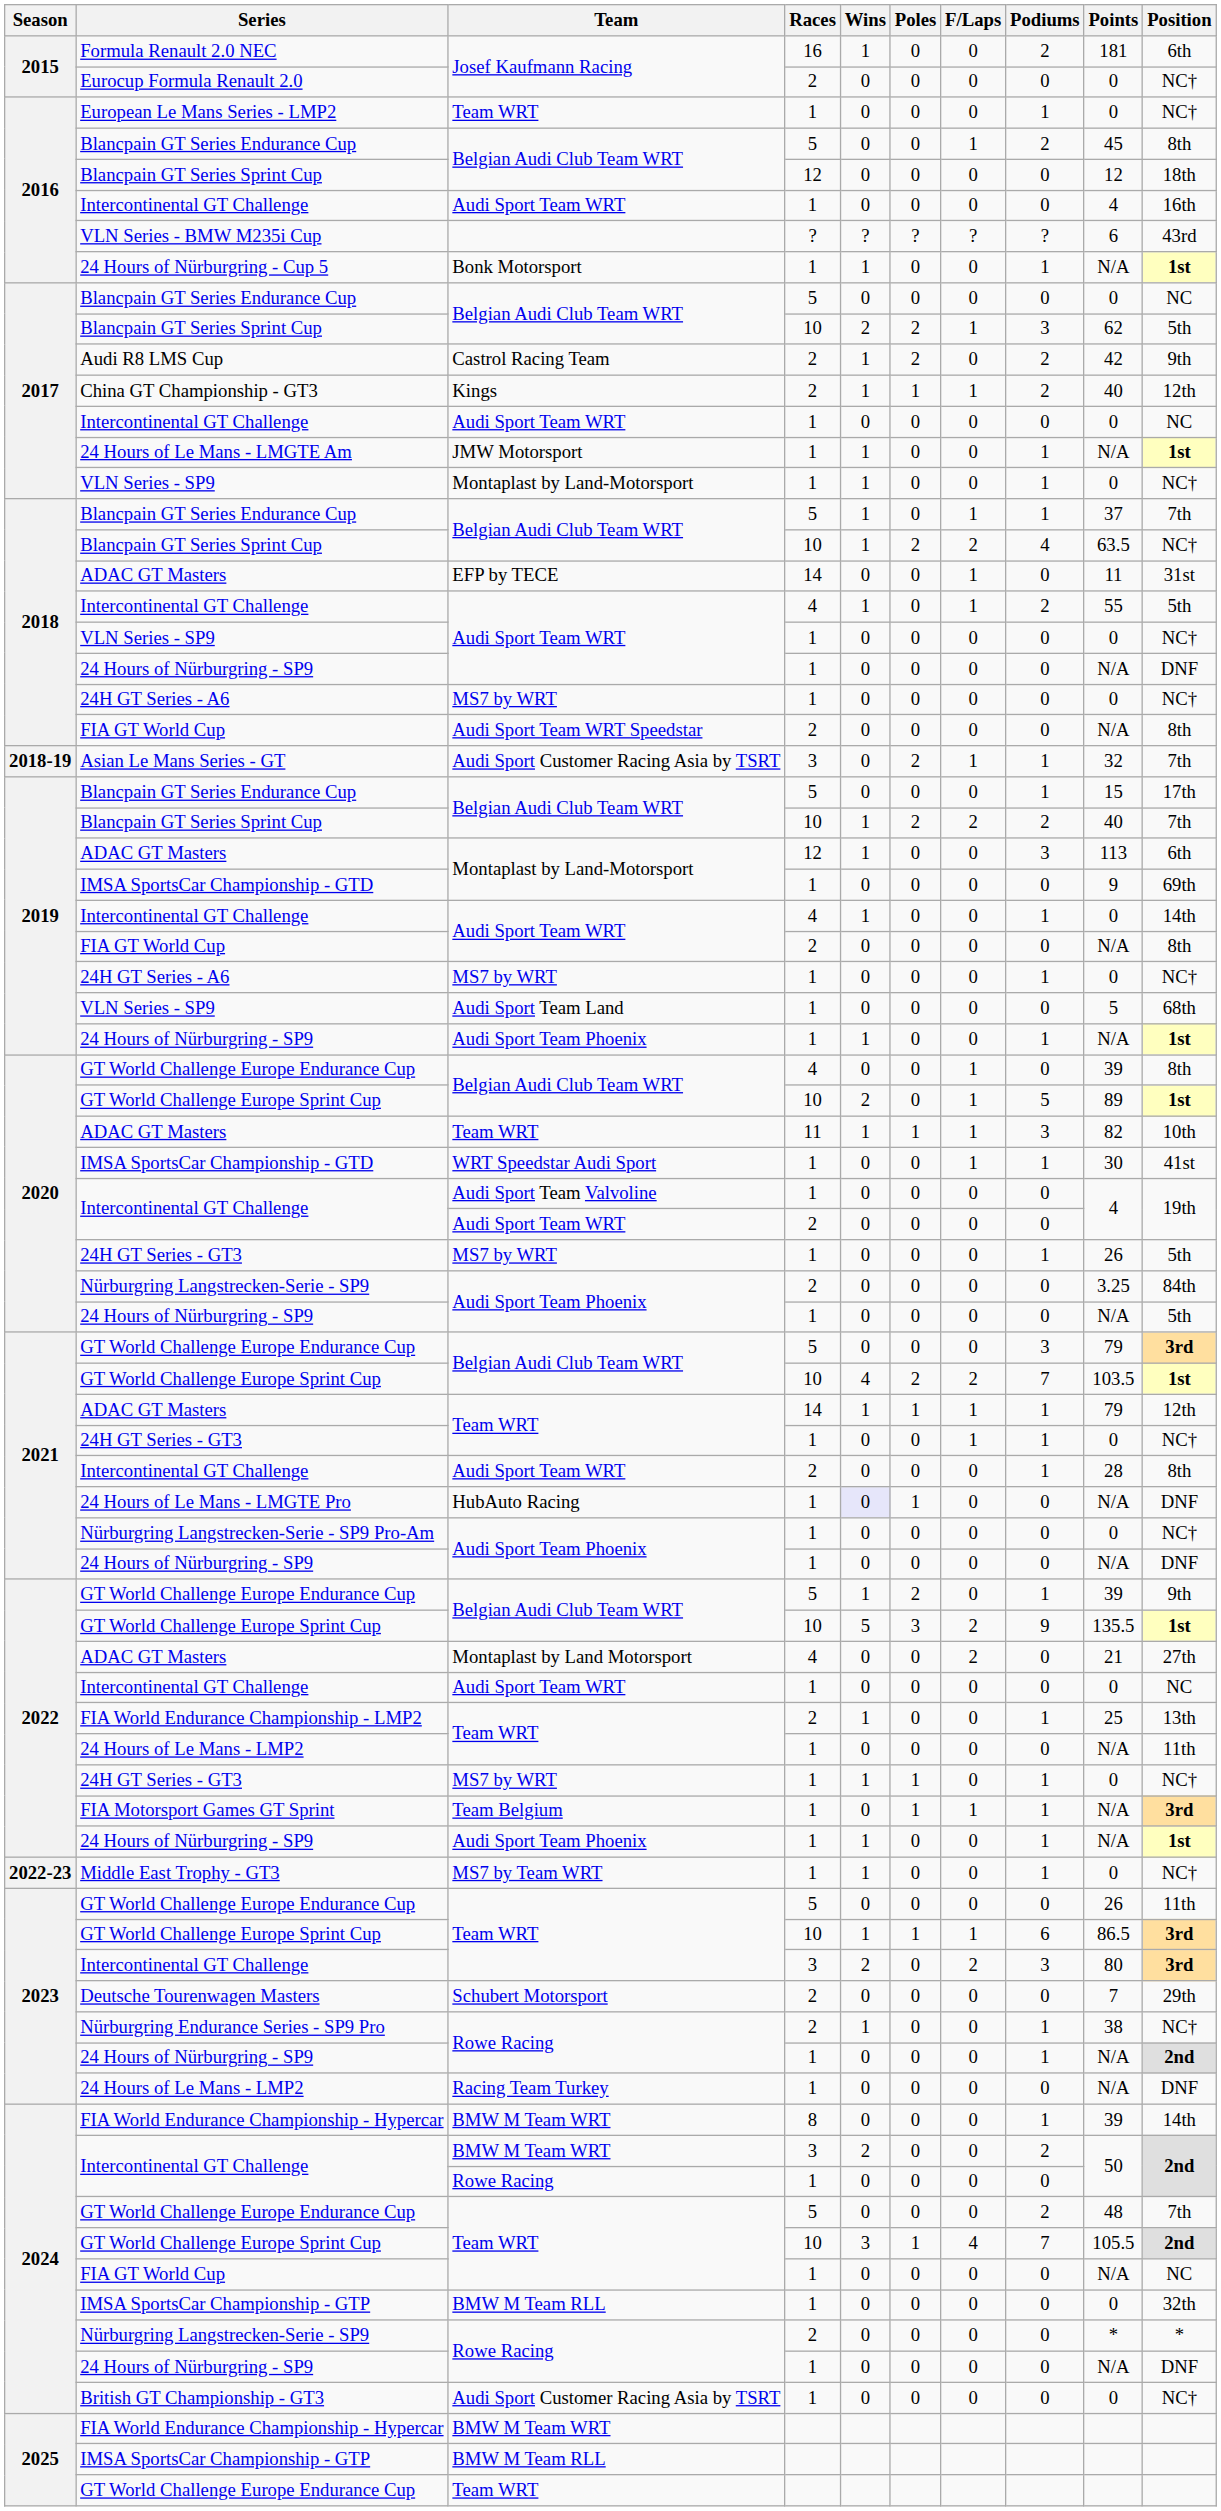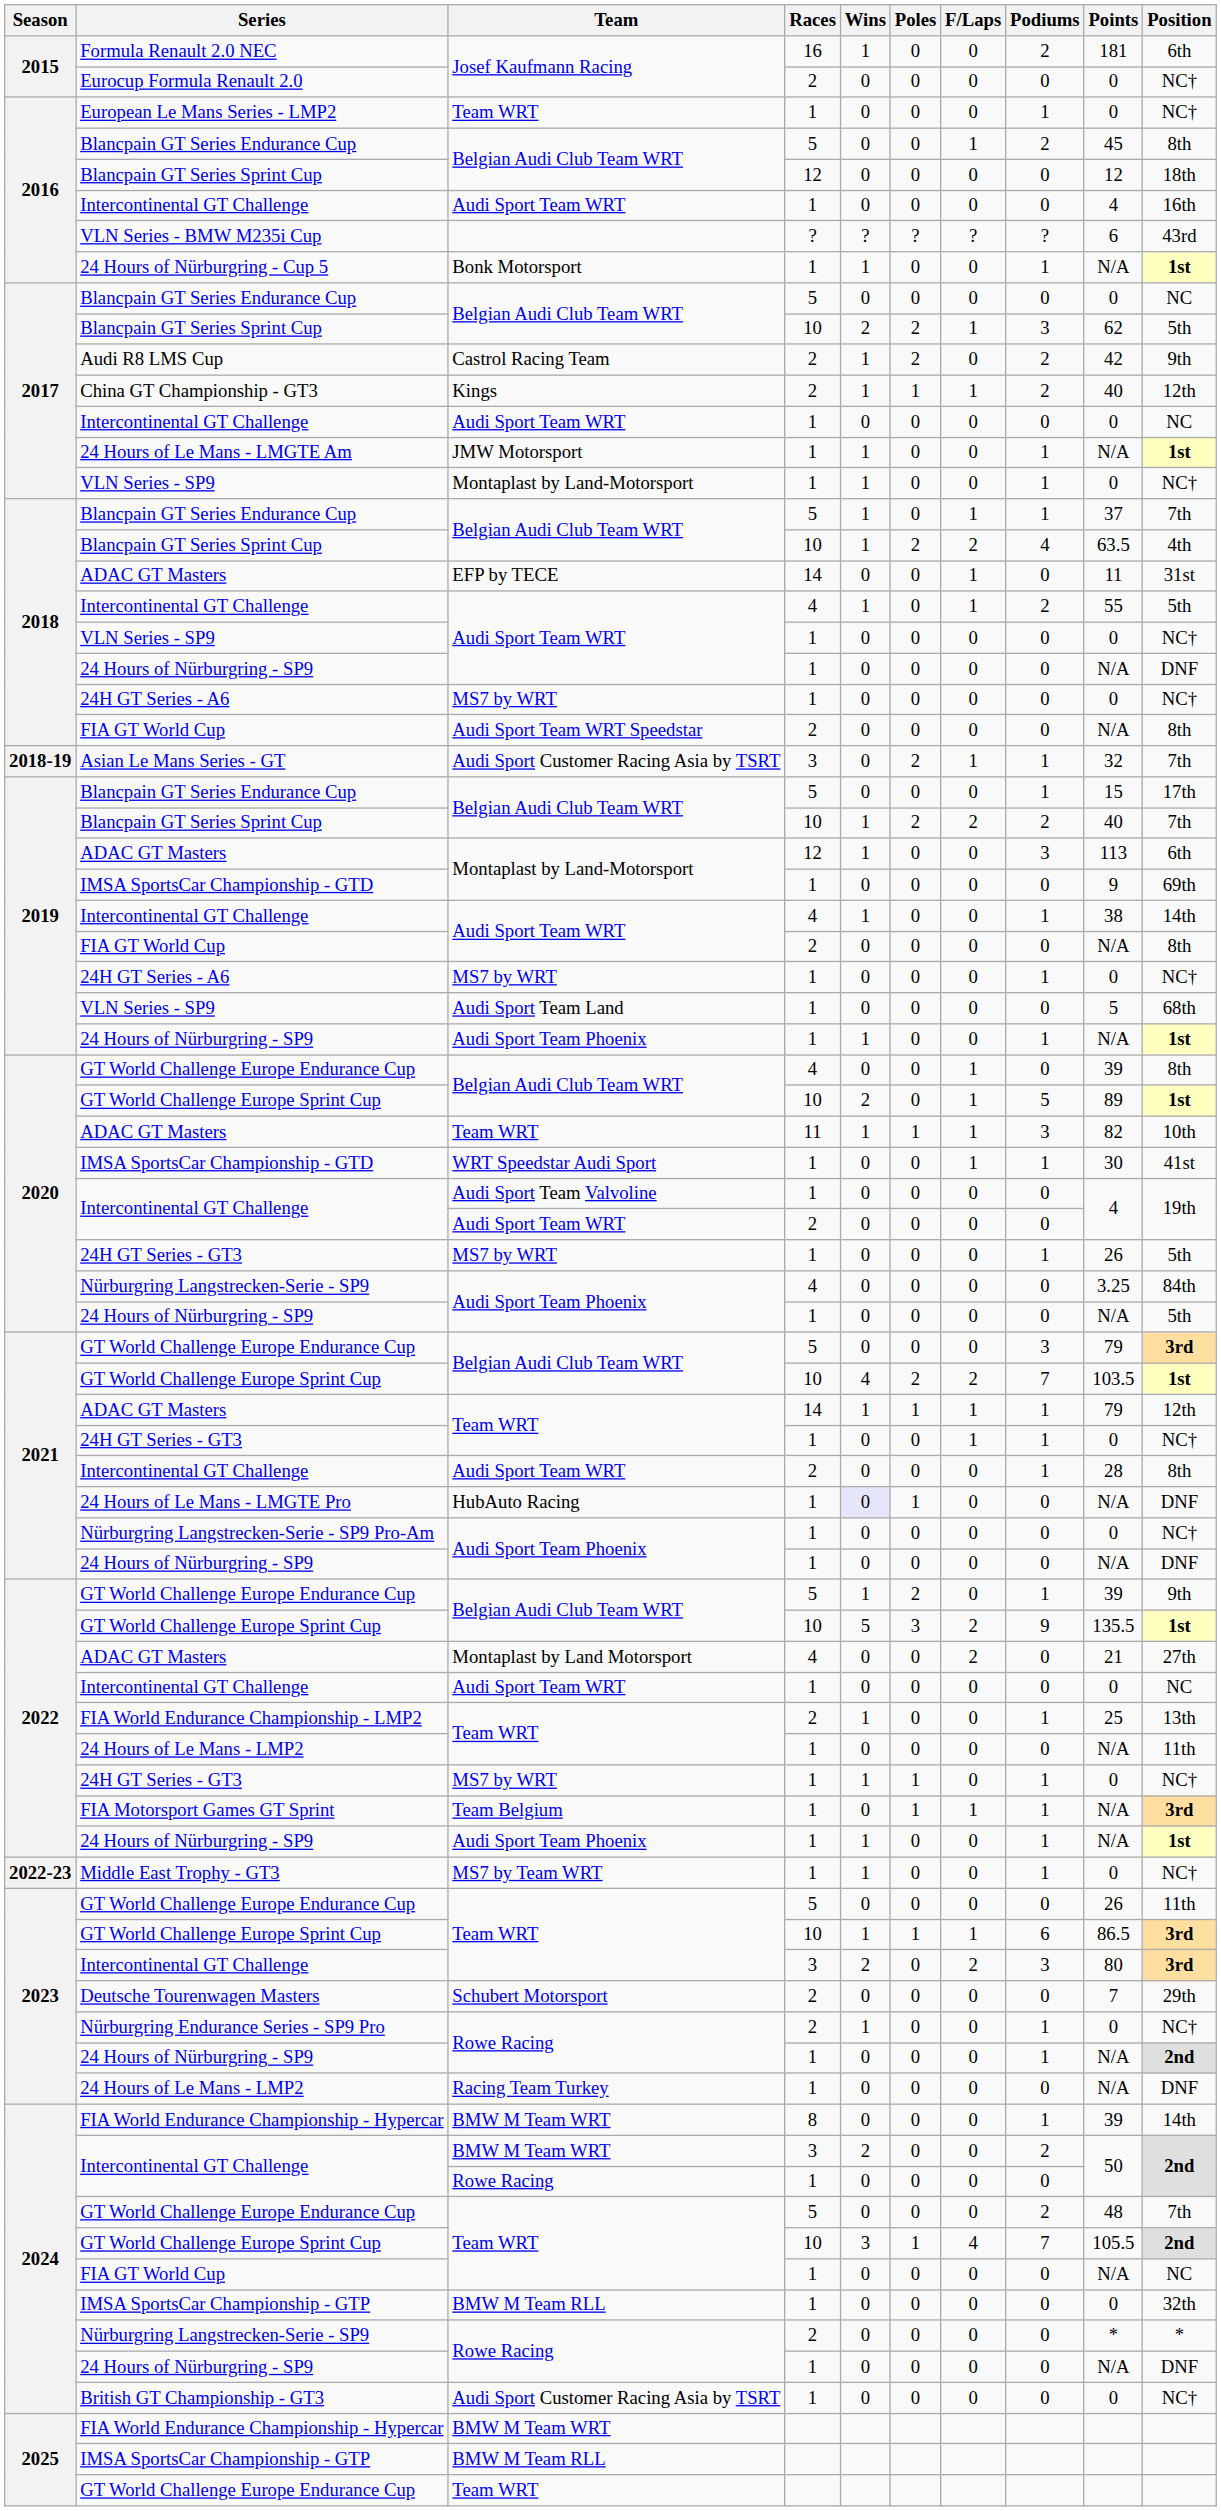2018 / Blancpain GT Series Sprint Cup | Position: NC† -> 4th
2019 / Intercontinental GT Challenge | Points: 0 -> 38
2020 / Nürburgring Langstrecken-Serie - SP9 | Races: 2 -> 4
Nürburgring Endurance Series - SP9 Pro | Points: 38 -> 0
